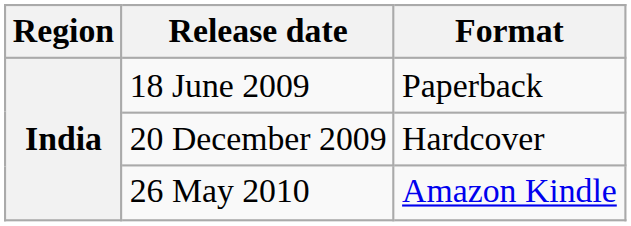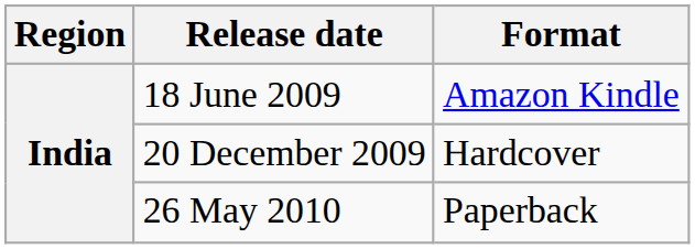18 June 2009 | Format: Paperback -> Amazon Kindle
26 May 2010 | Format: Amazon Kindle -> Paperback
